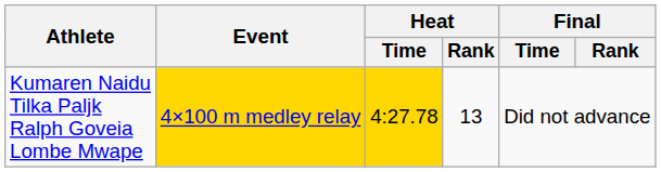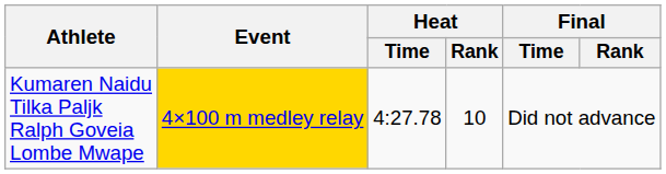Kumaren Naidu Tilka Paljk Ralph Goveia Lombe Mwape | Heat / Time: gold background -> no background
Kumaren Naidu Tilka Paljk Ralph Goveia Lombe Mwape | Heat / Rank: 13 -> 10
